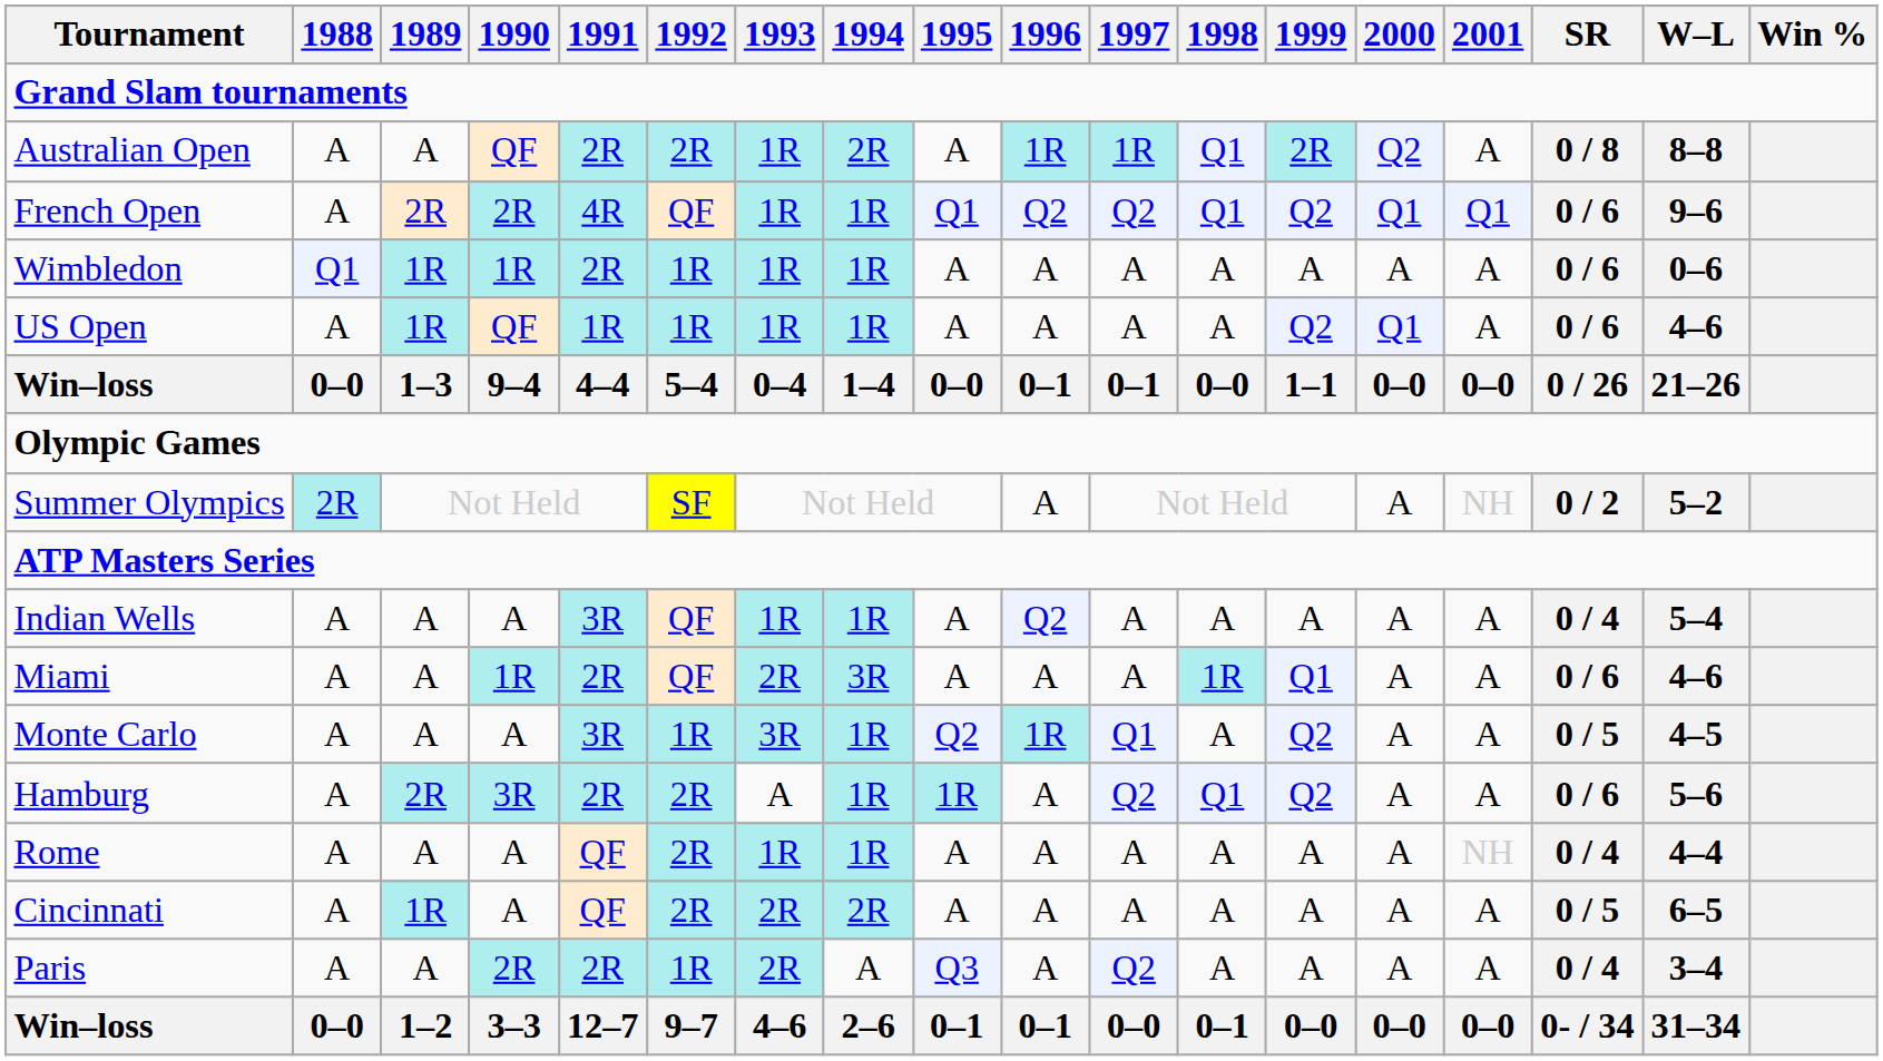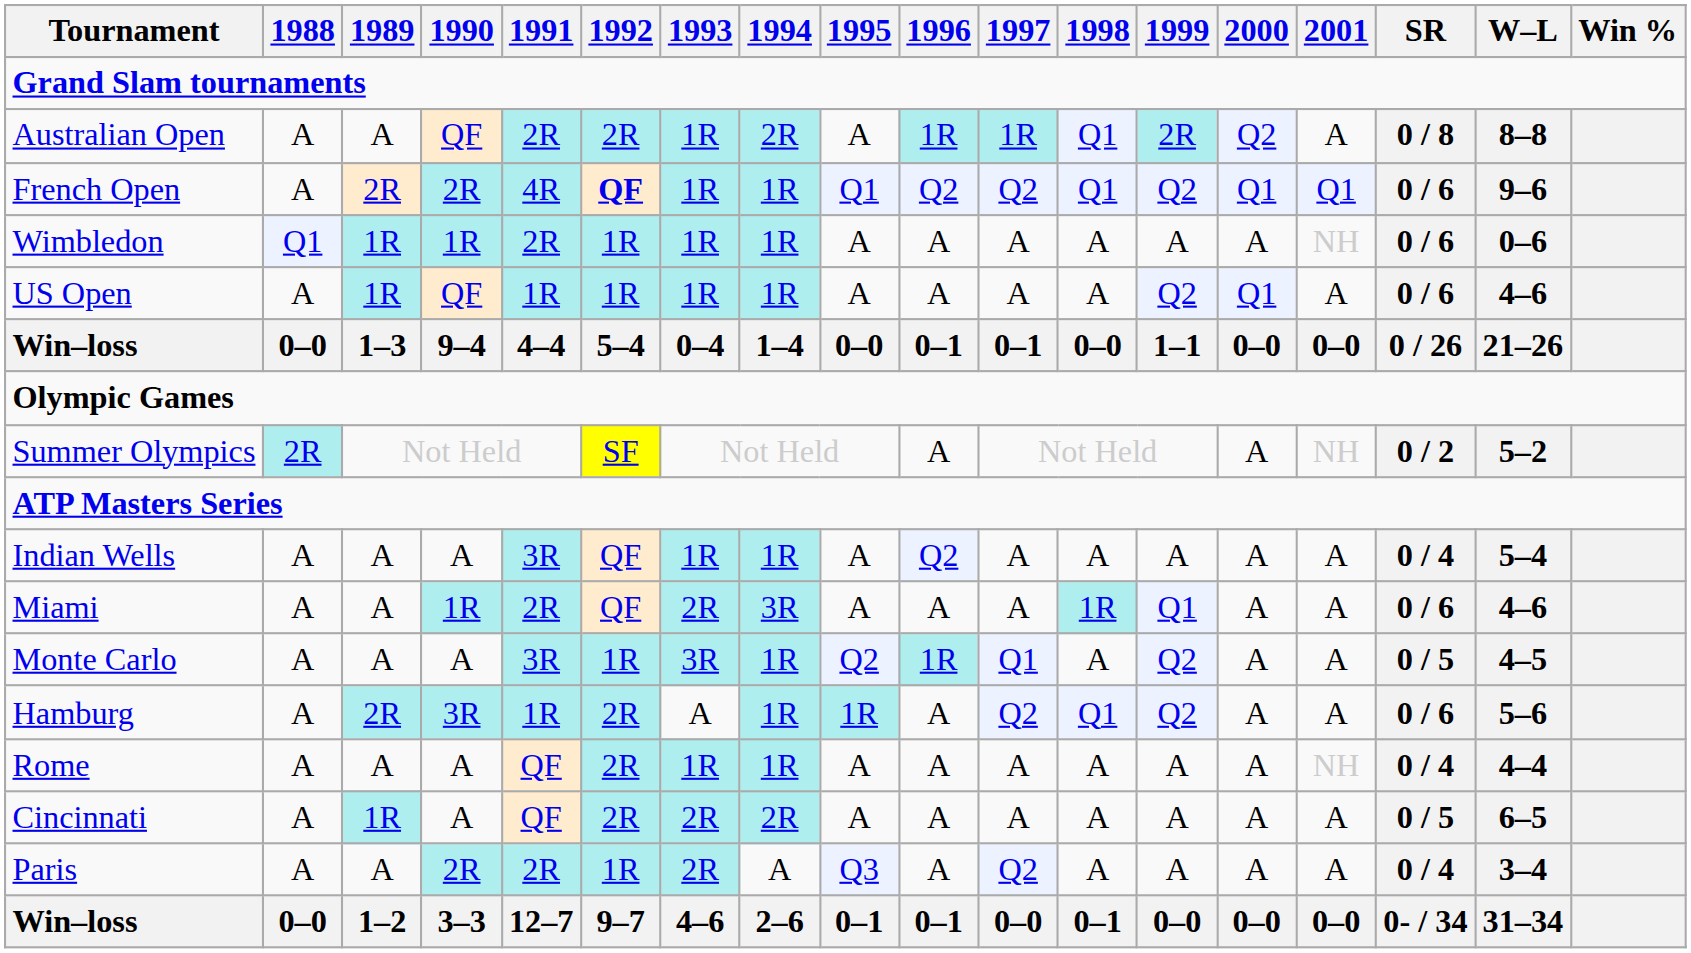French Open | 1992: normal -> bold
Wimbledon | 2001: A -> NH
Hamburg | 1991: 2R -> 1R
